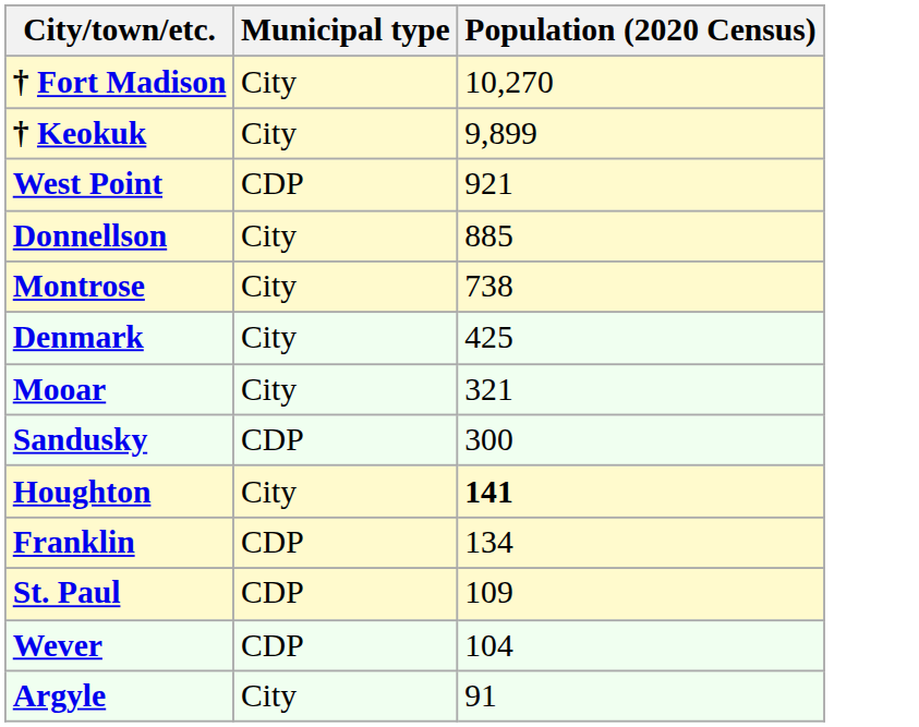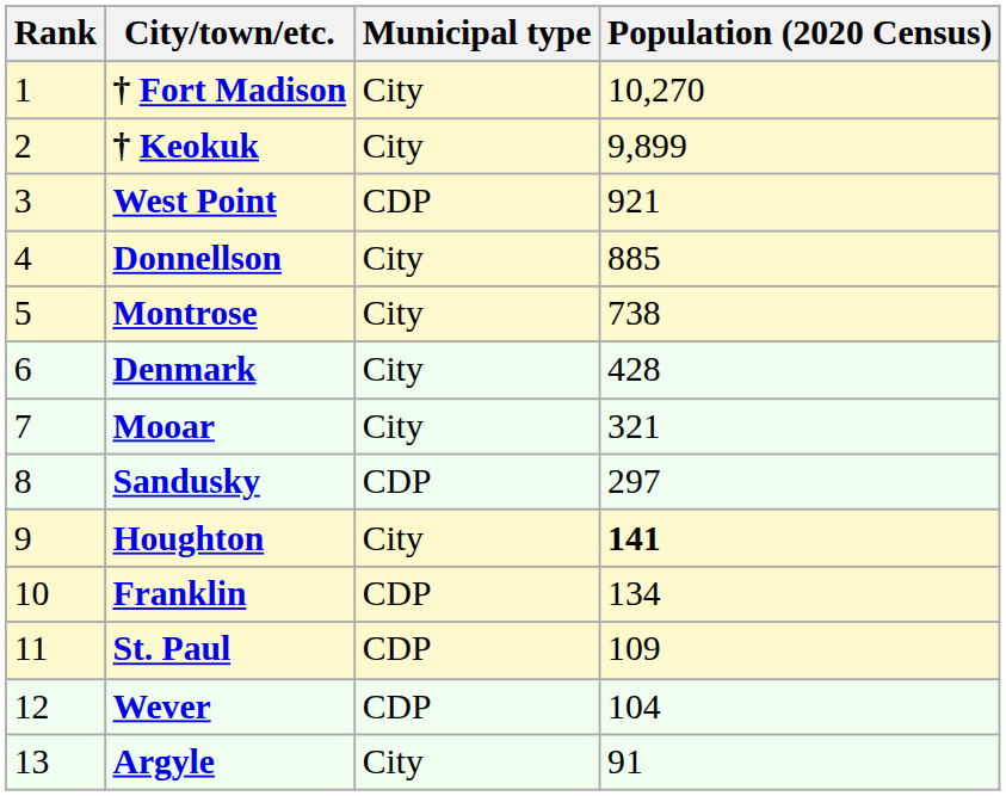+ column: Rank | 1 | 2 | 3 | 4 | 5 | 6 | 7 | 8 | 9 | 10 | 11 | 12 | 13
Denmark | Population (2020 Census): 425 -> 428
Sandusky | Population (2020 Census): 300 -> 297
